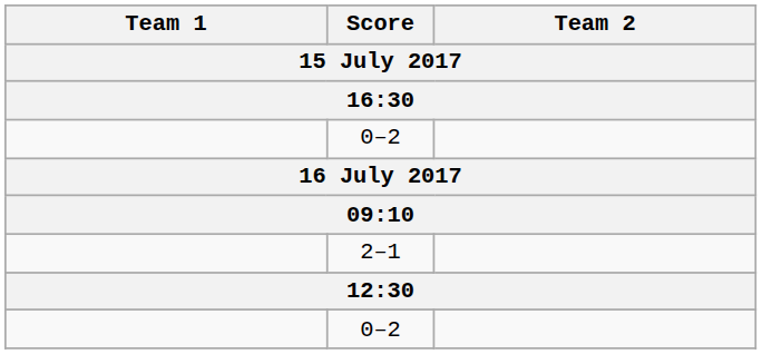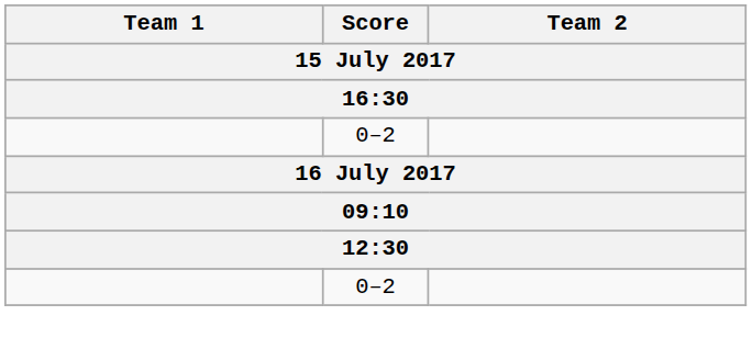- row: 2–1
